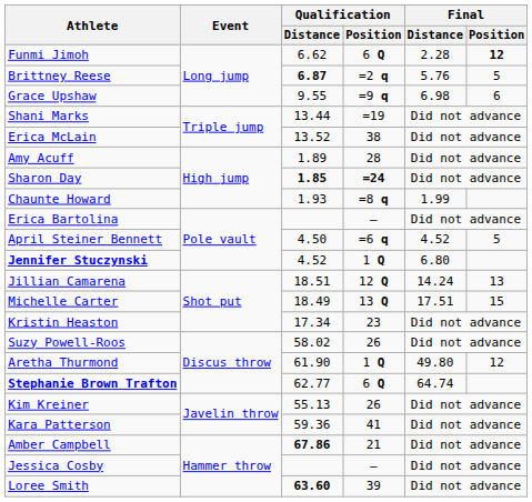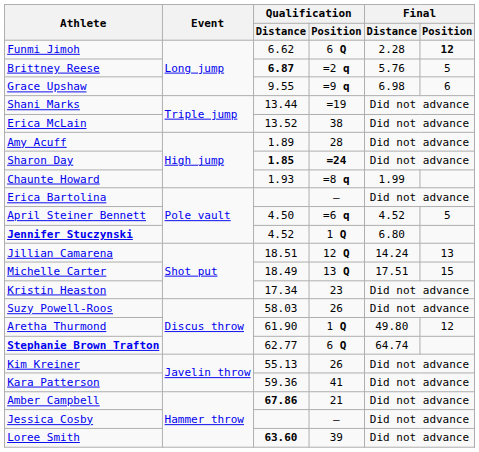Suzy Powell-Roos | Qualification / Distance: 58.02 -> 58.03
